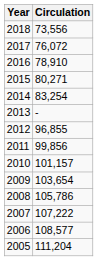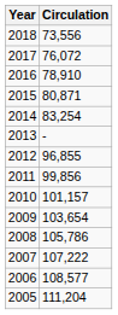2015 | Circulation: 80,271 -> 80,871
